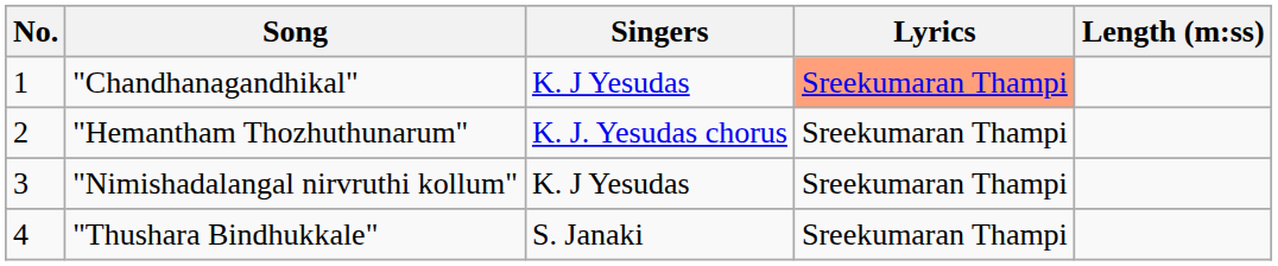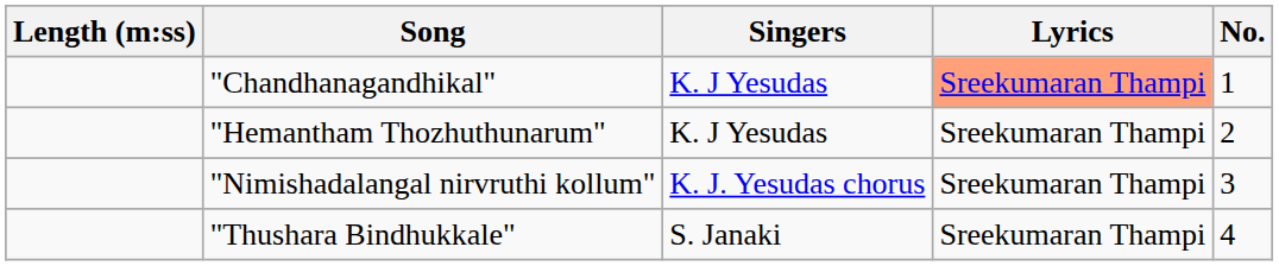columns swapped: No. <-> Length (m:ss)
"Hemantham Thozhuthunarum" | Singers: K. J. Yesudas chorus -> K. J Yesudas
"Nimishadalangal nirvruthi kollum" | Singers: K. J Yesudas -> K. J. Yesudas chorus
